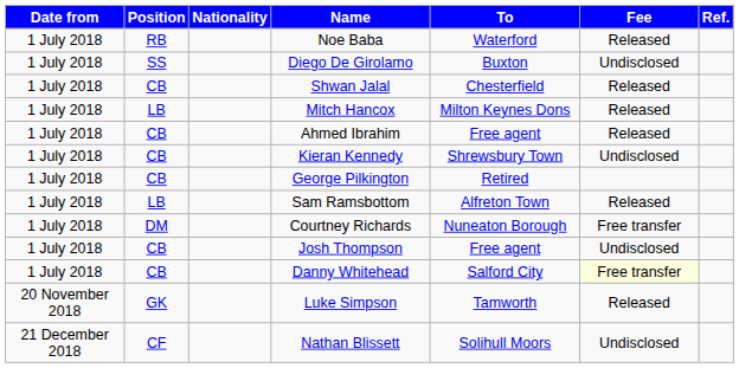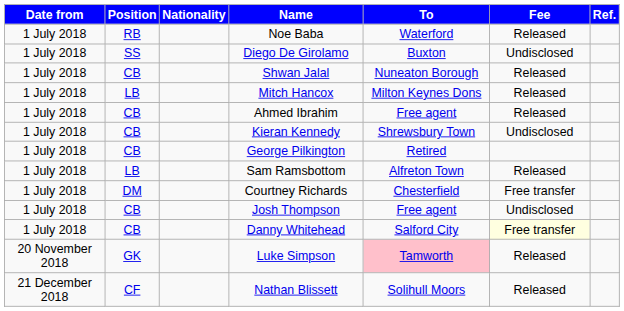Shwan Jalal | To: Chesterfield -> Nuneaton Borough
Courtney Richards | To: Nuneaton Borough -> Chesterfield
Luke Simpson | To: no background -> pink background
Nathan Blissett | Fee: Undisclosed -> Released
